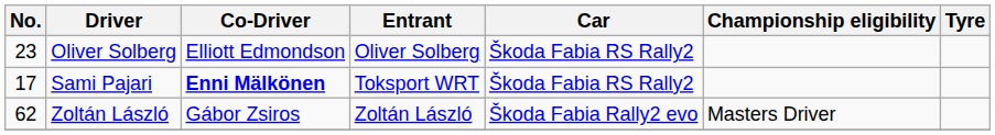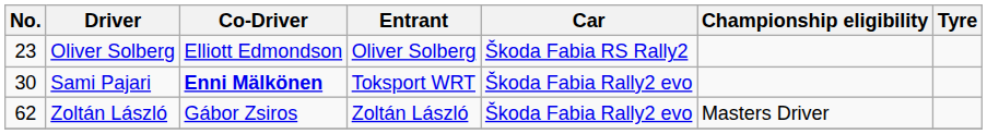Sami Pajari | No.: 17 -> 30
Sami Pajari | Car: Škoda Fabia RS Rally2 -> Škoda Fabia Rally2 evo
